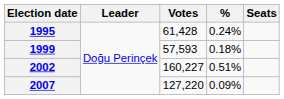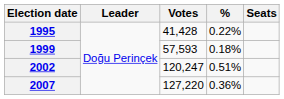1995 | Votes: 61,428 -> 41,428
1995 | %: 0.24% -> 0.22%
2002 | Votes: 160,227 -> 120,247
2007 | %: 0.09% -> 0.36%
